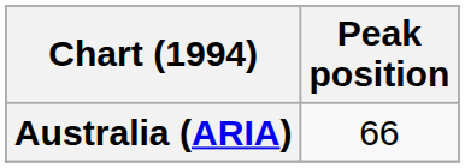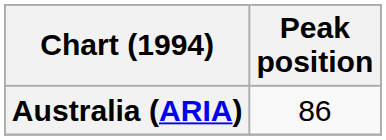Australia (ARIA) | Peak position: 66 -> 86
